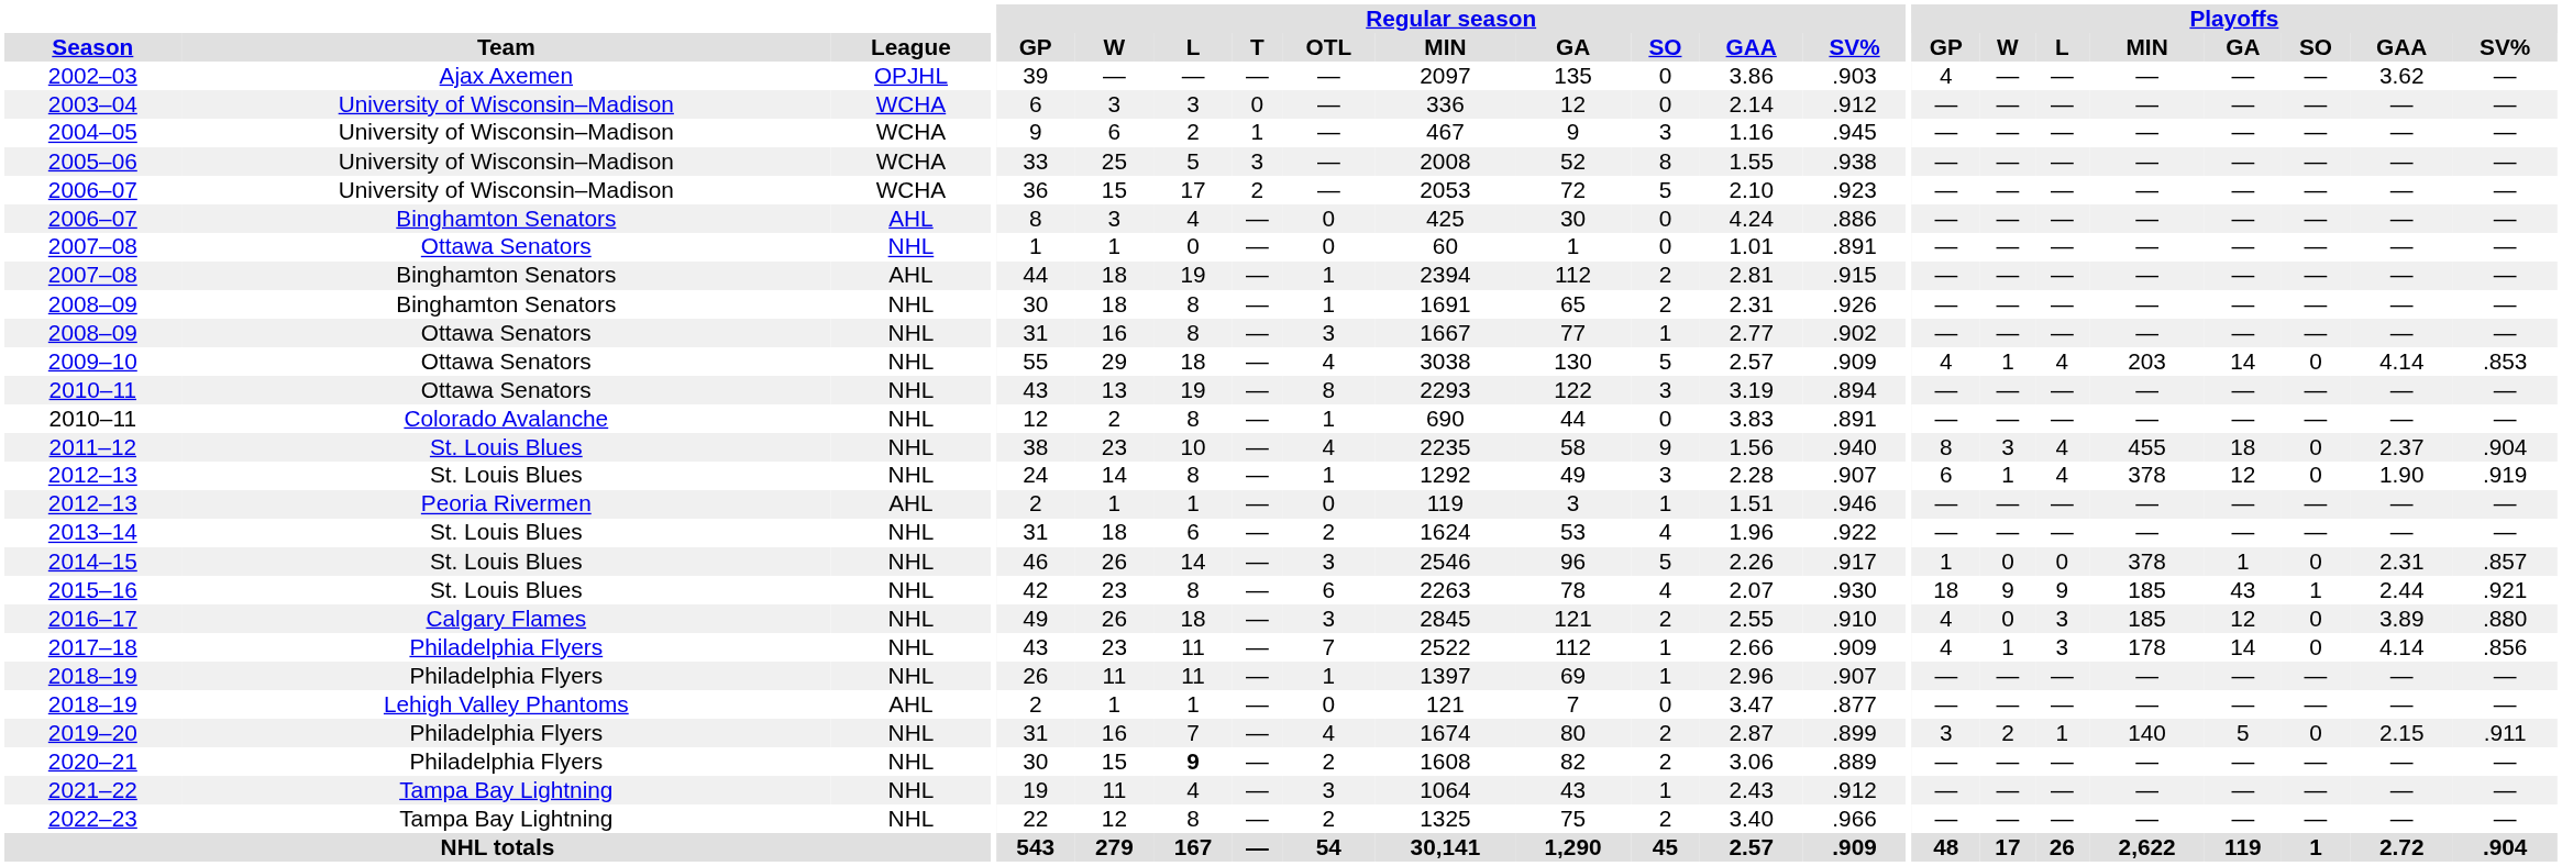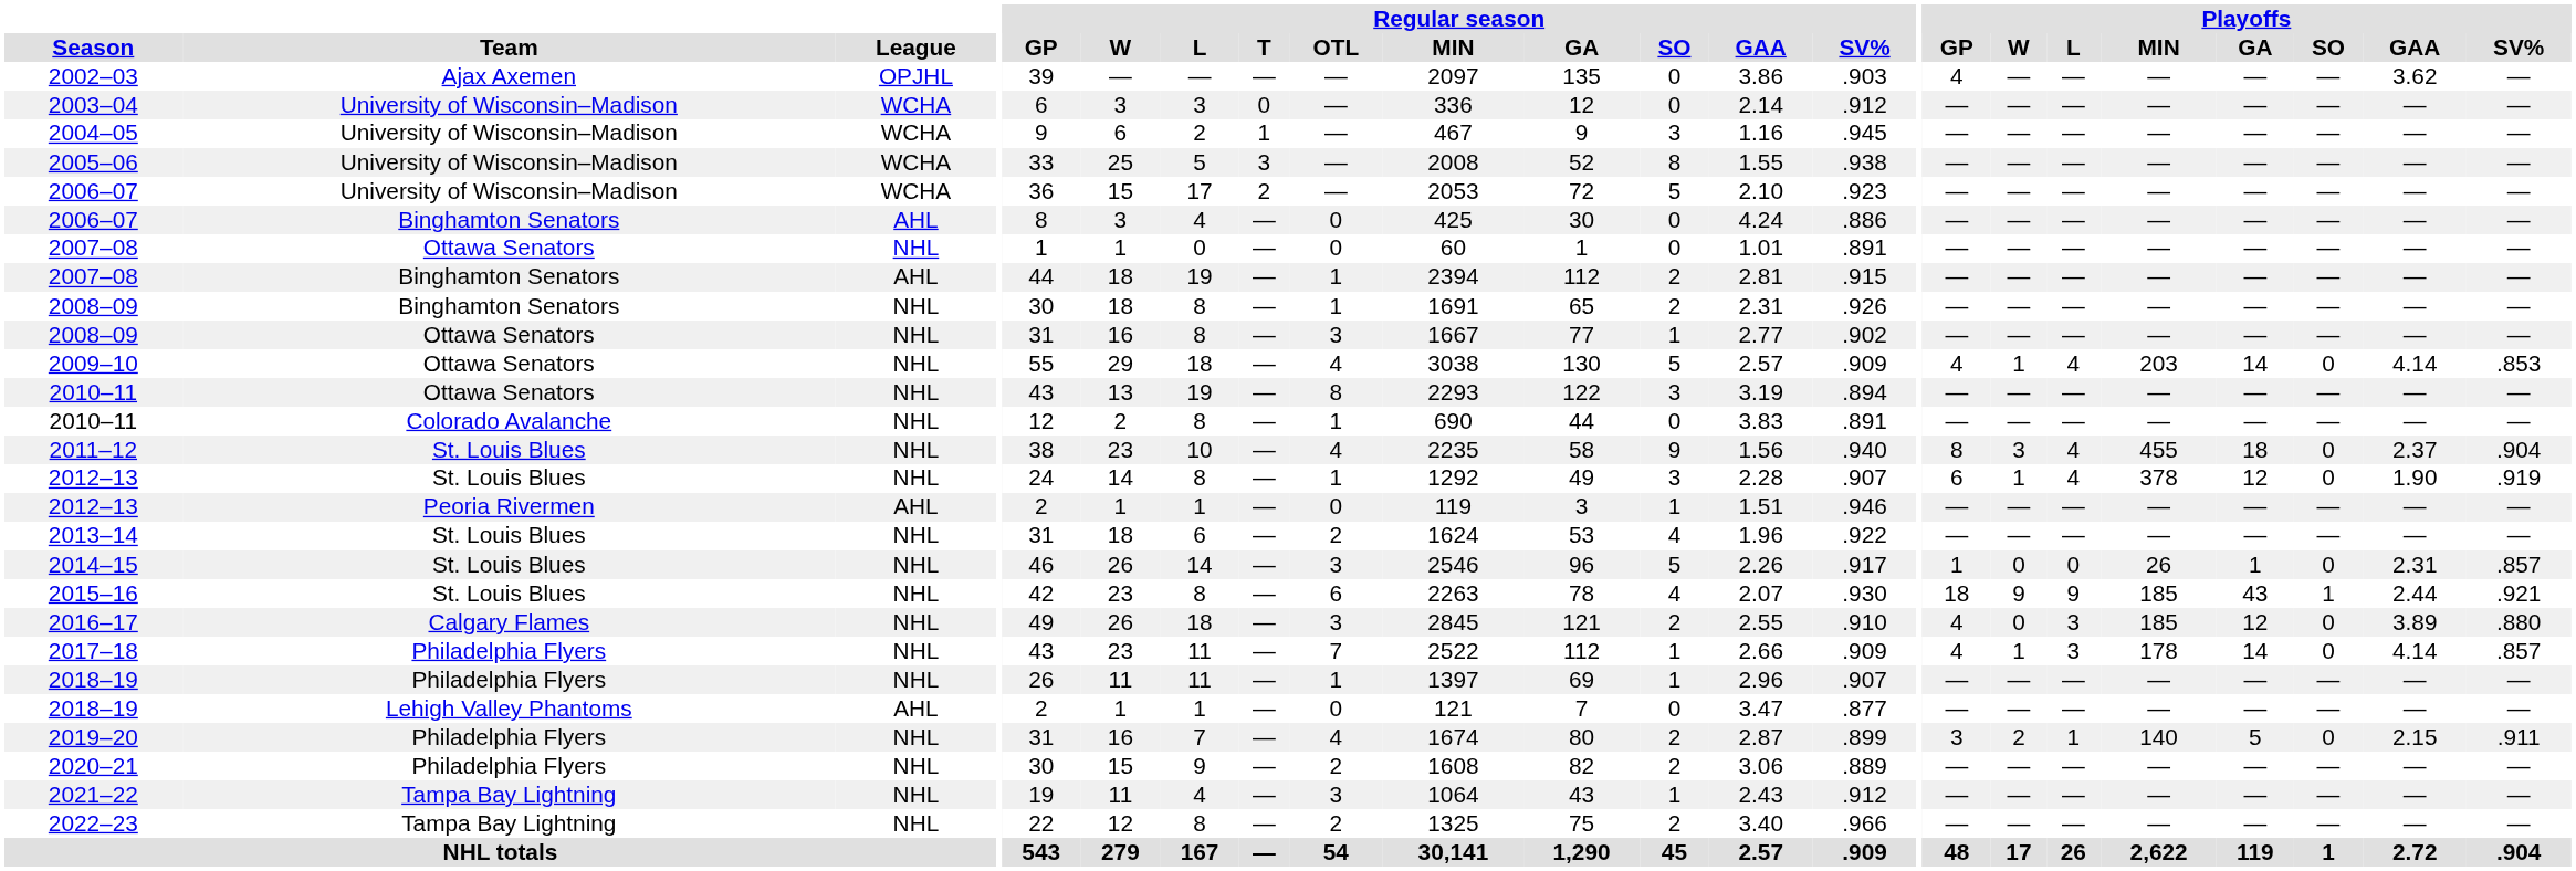2014–15 | Playoffs / MIN: 378 -> 26
2017–18 | Playoffs / SV%: .856 -> .857
2020–21 | Regular season / L: bold -> normal
